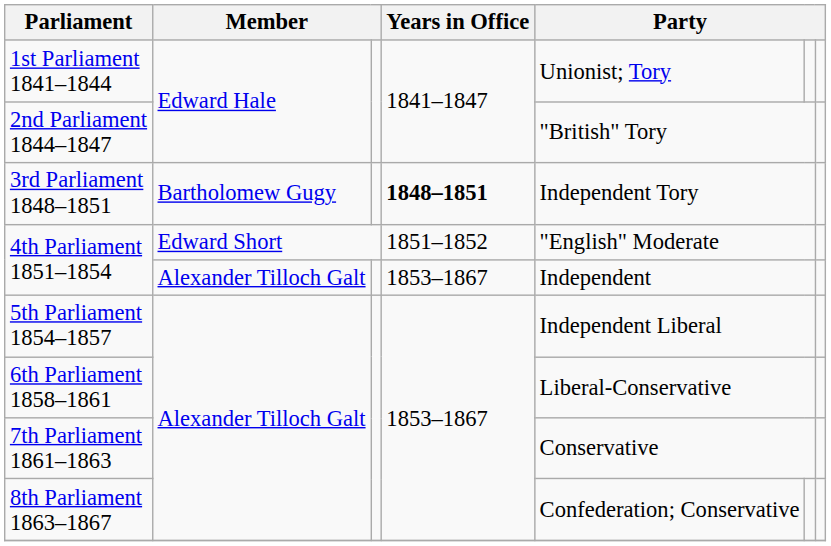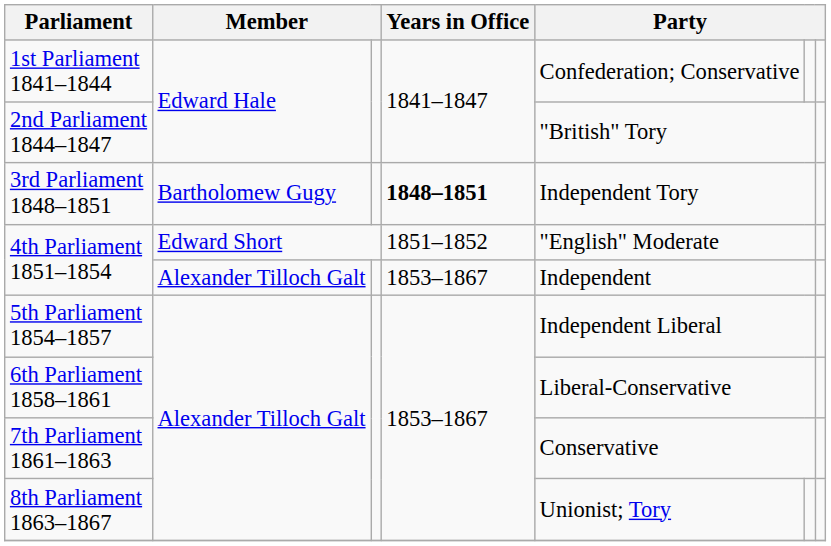1st Parliament 1841–1844 | column 5: Unionist; Tory -> Confederation; Conservative
8th Parliament 1863–1867 | column 5: Confederation; Conservative -> Unionist; Tory
